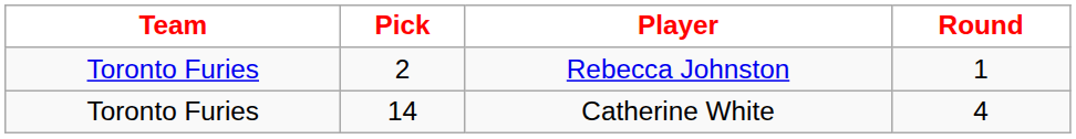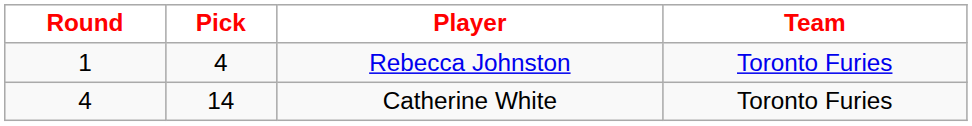columns swapped: Round <-> Team
Rebecca Johnston | Pick: 2 -> 4
